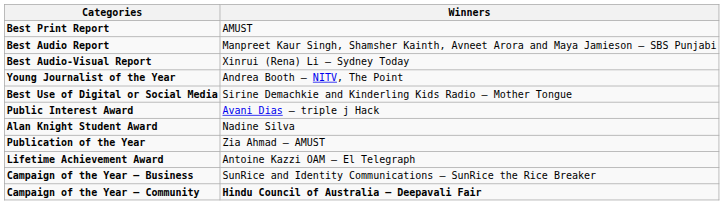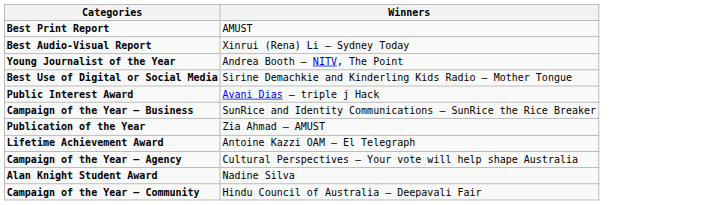- row: Best Audio Report | Manpreet Kaur Singh, Shamsher Kainth, Avneet Arora and Maya Jamieson – SBS Punjabi
rows swapped: Alan Knight Student Award <-> Campaign of the Year – Business
+ row: Campaign of the Year – Agency | Cultural Perspectives – Your vote will help shape Australia
Campaign of the Year – Community | Winners: bold -> normal
